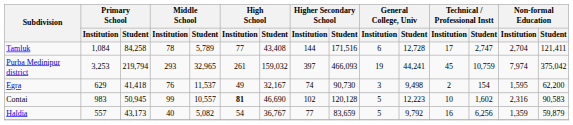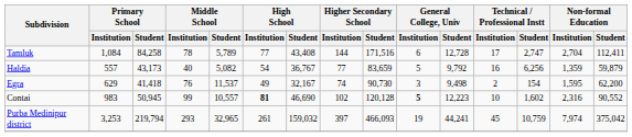Tamluk | Non-formal Education / Student: 121,411 -> 112,411
rows swapped: Haldia <-> Purba Medinipur district
Contai | General College, Univ / Institution: normal -> bold
Contai | Non-formal Education / Student: 90,583 -> 90,552
